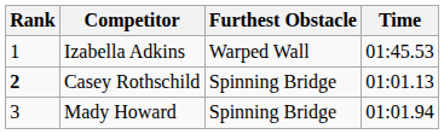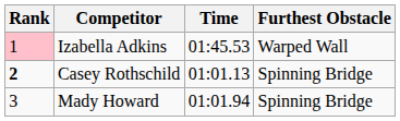columns swapped: Time <-> Furthest Obstacle
Izabella Adkins | Rank: no background -> pink background
